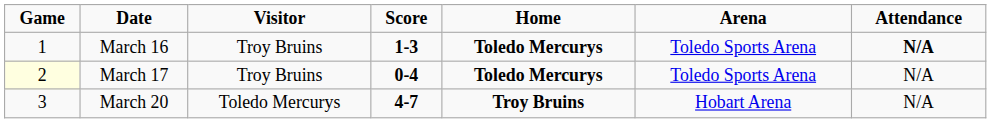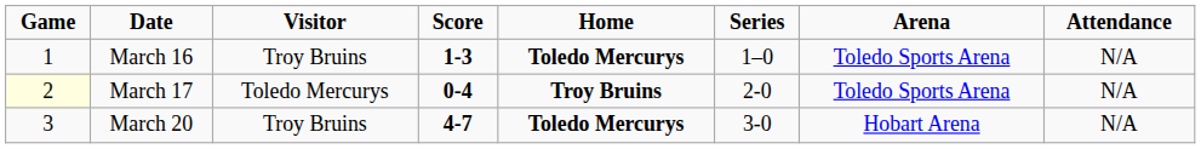+ column: Series | 1–0 | 2-0 | 3-0
March 16 | Attendance: bold -> normal
March 17 | Visitor: Troy Bruins -> Toledo Mercurys
March 17 | Home: Toledo Mercurys -> Troy Bruins
March 20 | Visitor: Toledo Mercurys -> Troy Bruins
March 20 | Home: Troy Bruins -> Toledo Mercurys
